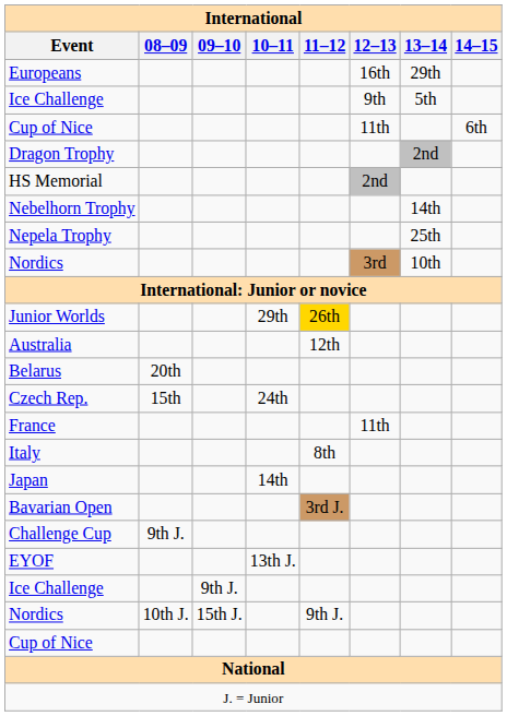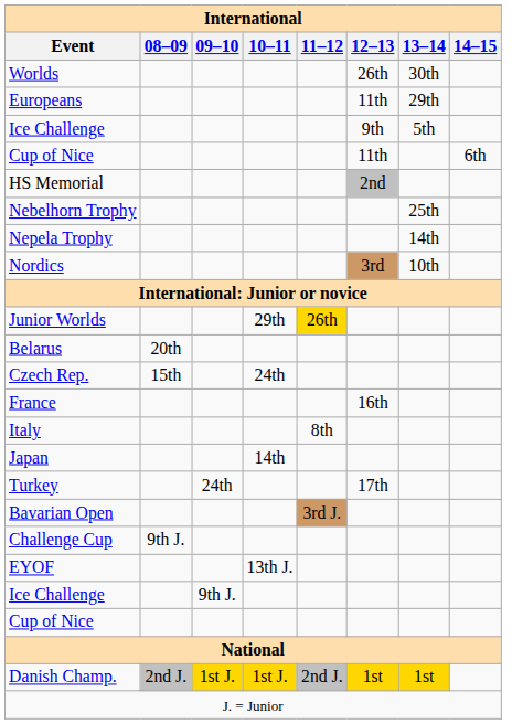+ row: Worlds | 26th | 30th
Europeans | 12–13: 16th -> 11th
- row: Dragon Trophy | 2nd
Nebelhorn Trophy | 13–14: 14th -> 25th
Nepela Trophy | 13–14: 25th -> 14th
- row: Australia | 12th
France | 12–13: 11th -> 16th
+ row: Turkey | 24th | 17th
- row: Nordics | 10th J. | 15th J. | 9th J.
+ row: Danish Champ. | 2nd J. | 1st J. | 1st J. | 2nd J. | 1st | 1st
